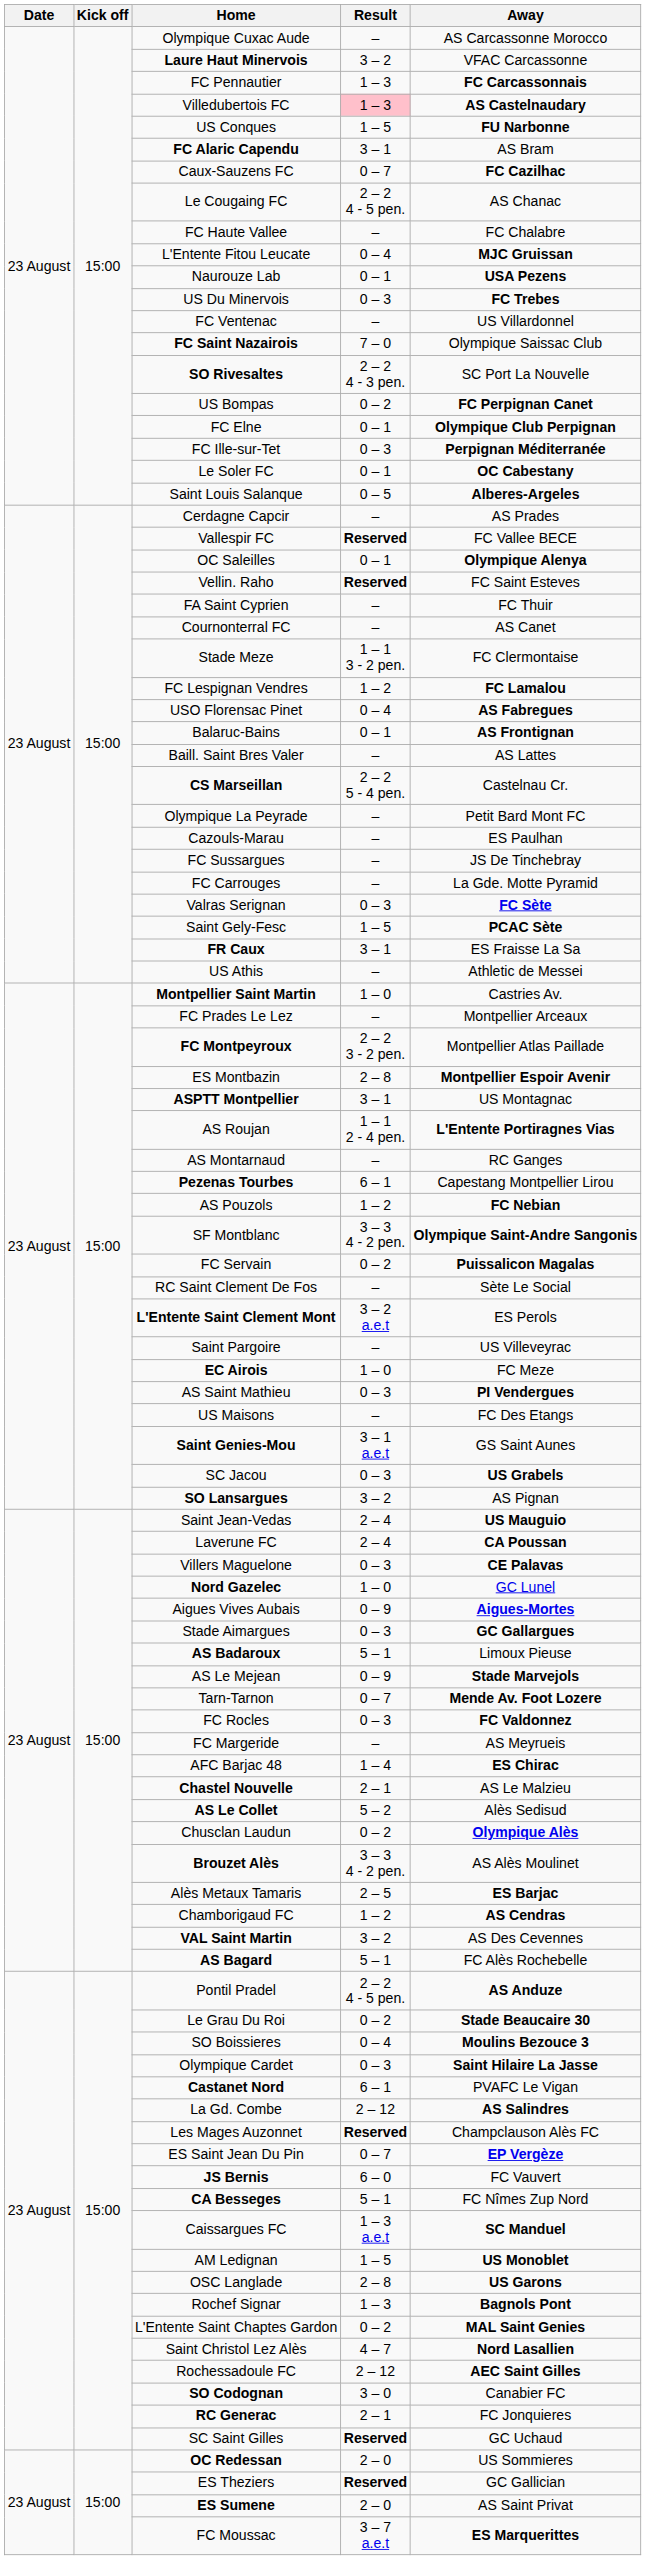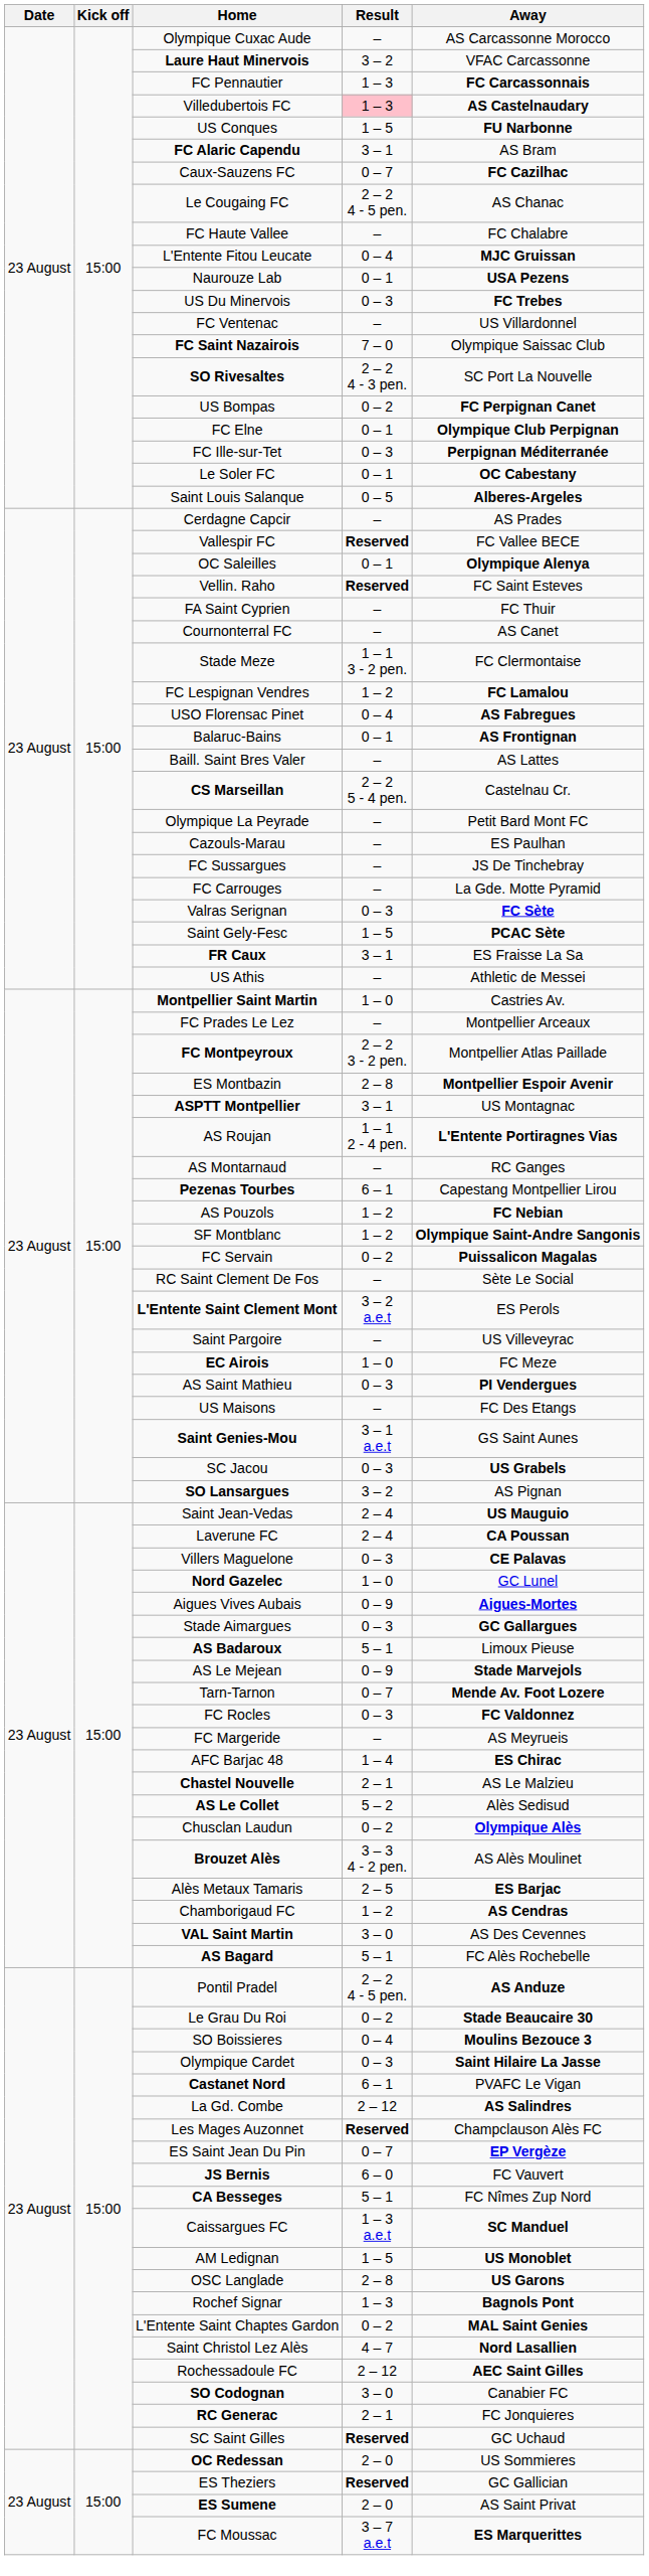SF Montblanc | Result: 3 – 3 4 - 2 pen. -> 1 – 2
VAL Saint Martin | Result: 3 – 2 -> 3 – 0
